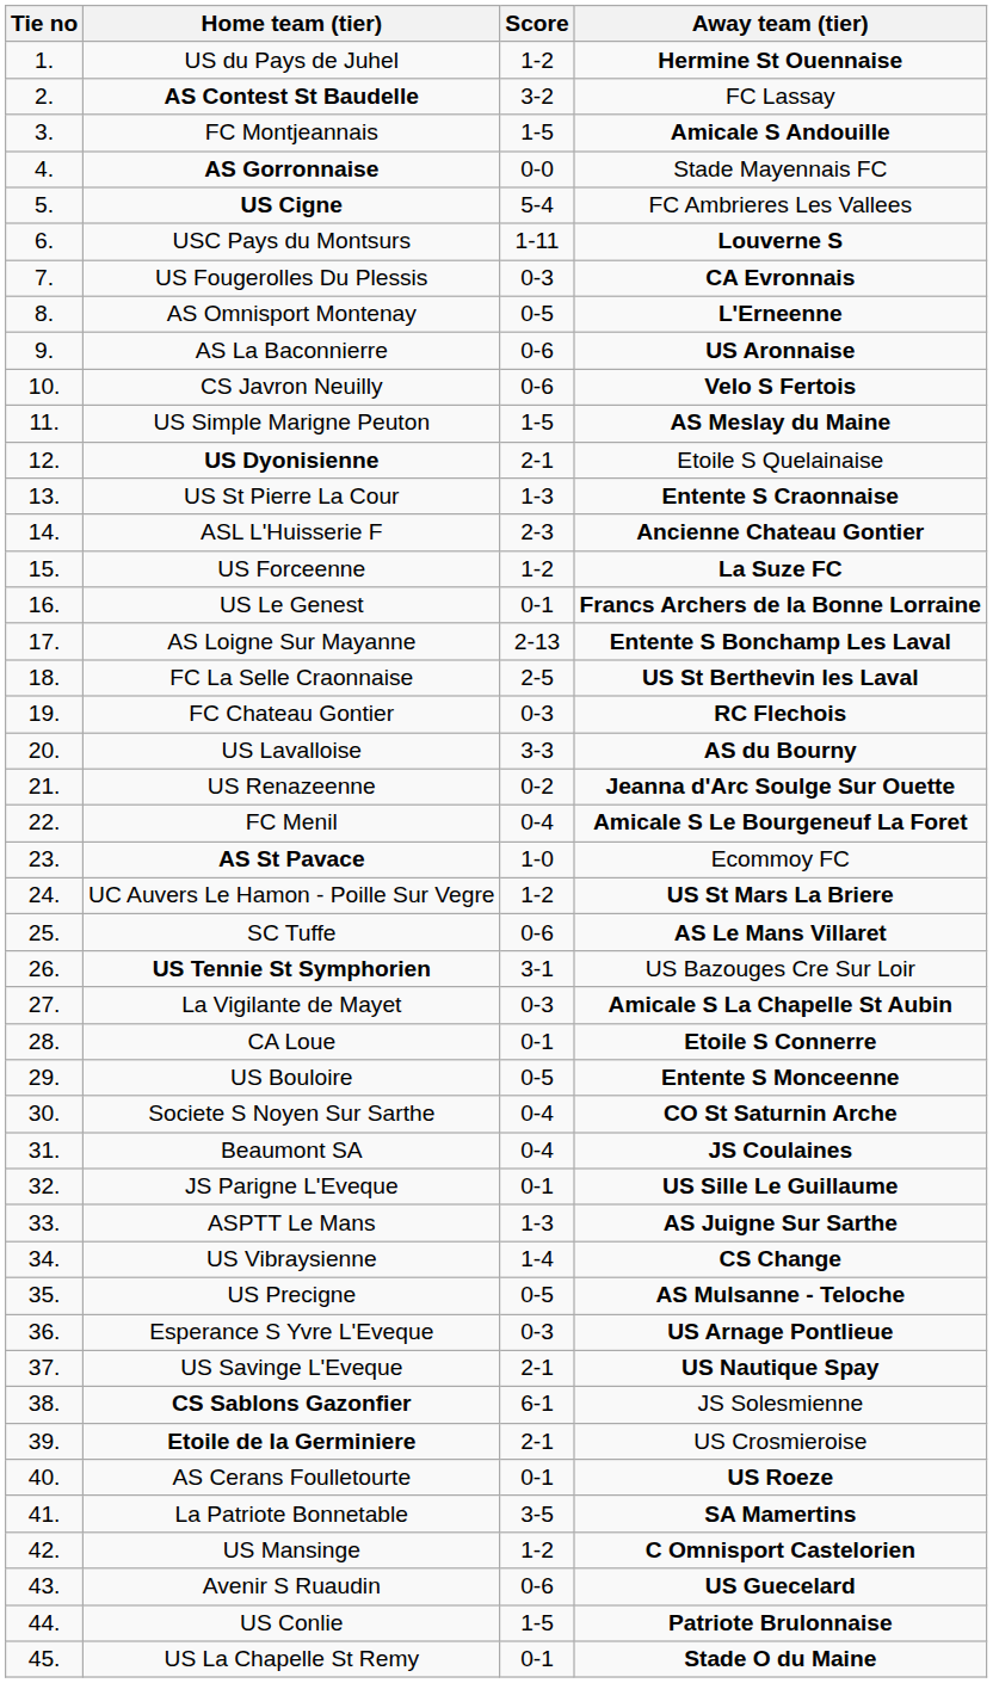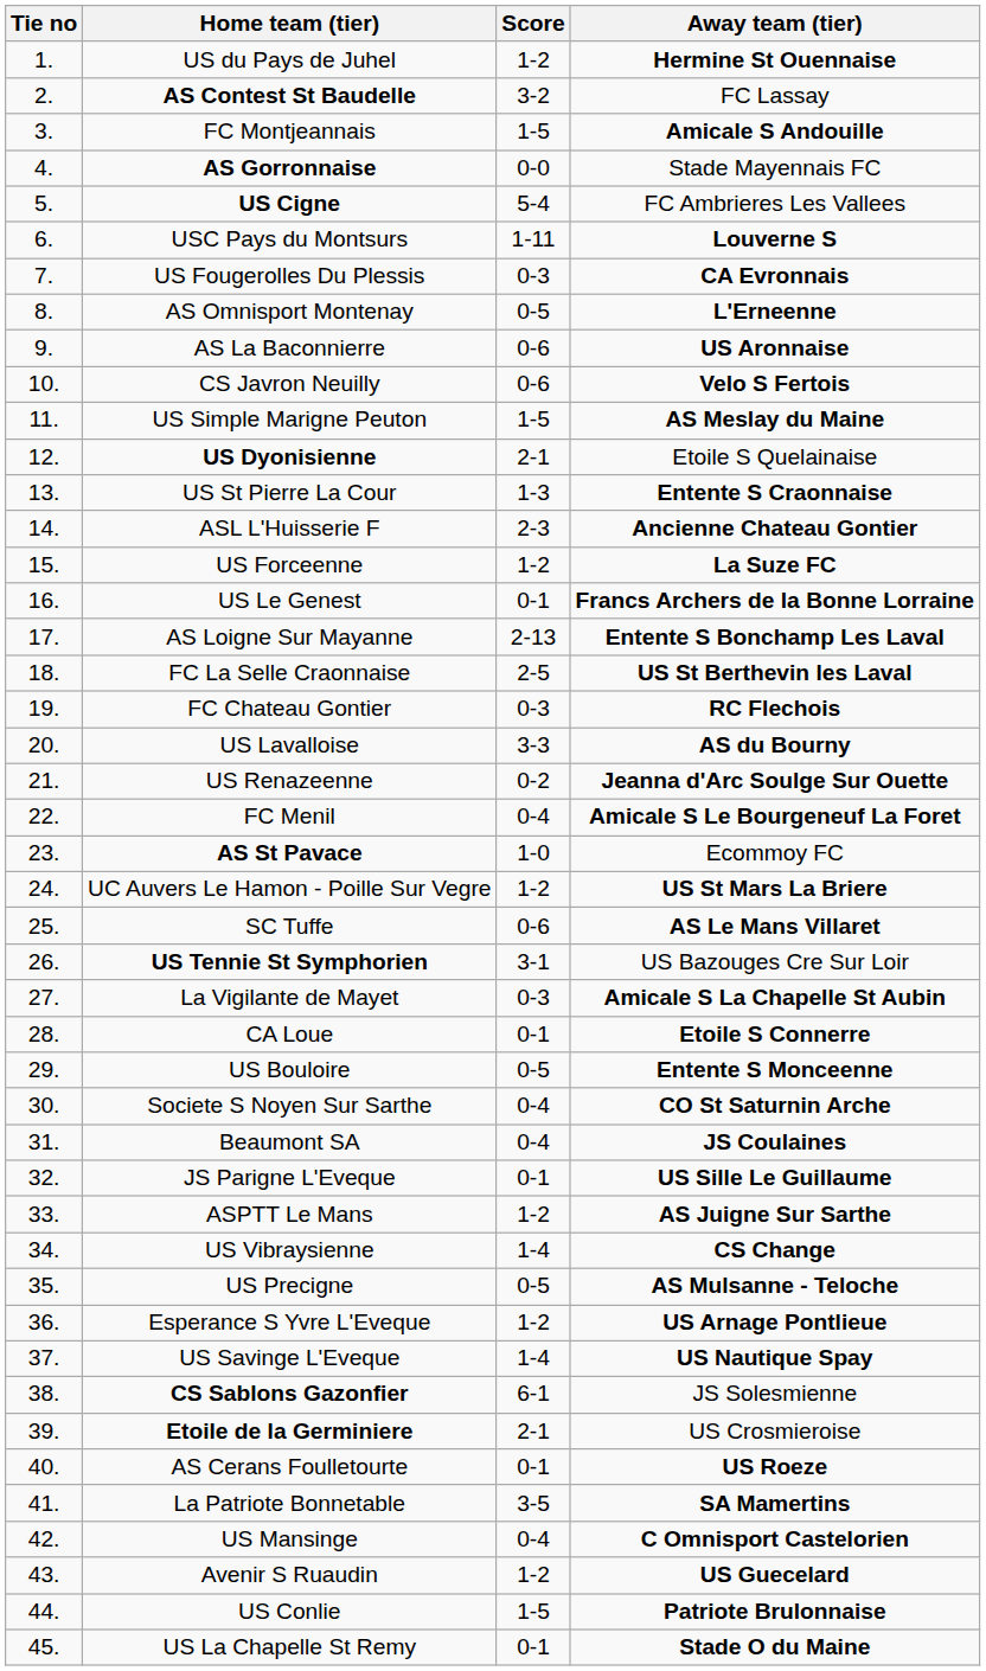ASPTT Le Mans | Score: 1-3 -> 1-2
Esperance S Yvre L'Eveque | Score: 0-3 -> 1-2
US Savinge L'Eveque | Score: 2-1 -> 1-4
US Mansinge | Score: 1-2 -> 0-4
Avenir S Ruaudin | Score: 0-6 -> 1-2
